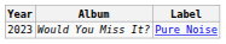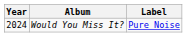Would You Miss It? | Year: 2023 -> 2024
